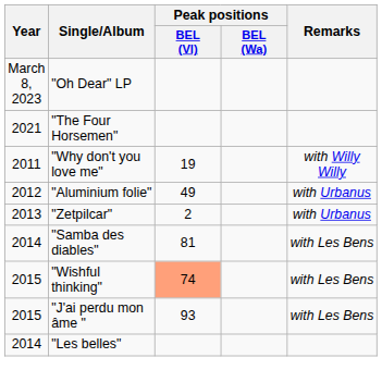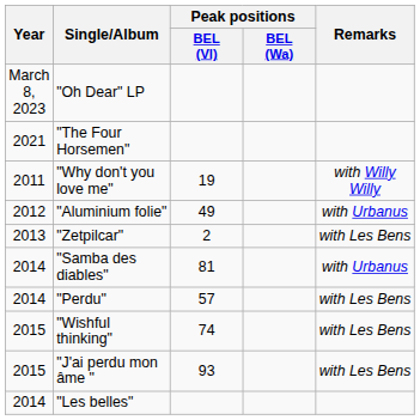"Zetpilcar" | Remarks: with Urbanus -> with Les Bens
"Samba des diables" | Remarks: with Les Bens -> with Urbanus
+ row: 2014 | "Perdu" | 57 | with Les Bens
"Wishful thinking" | Peak positions / BEL (Vl): lightsalmon background -> no background
